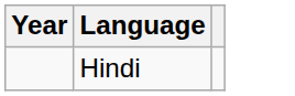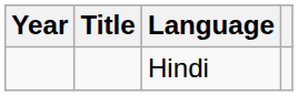+ column: Title
